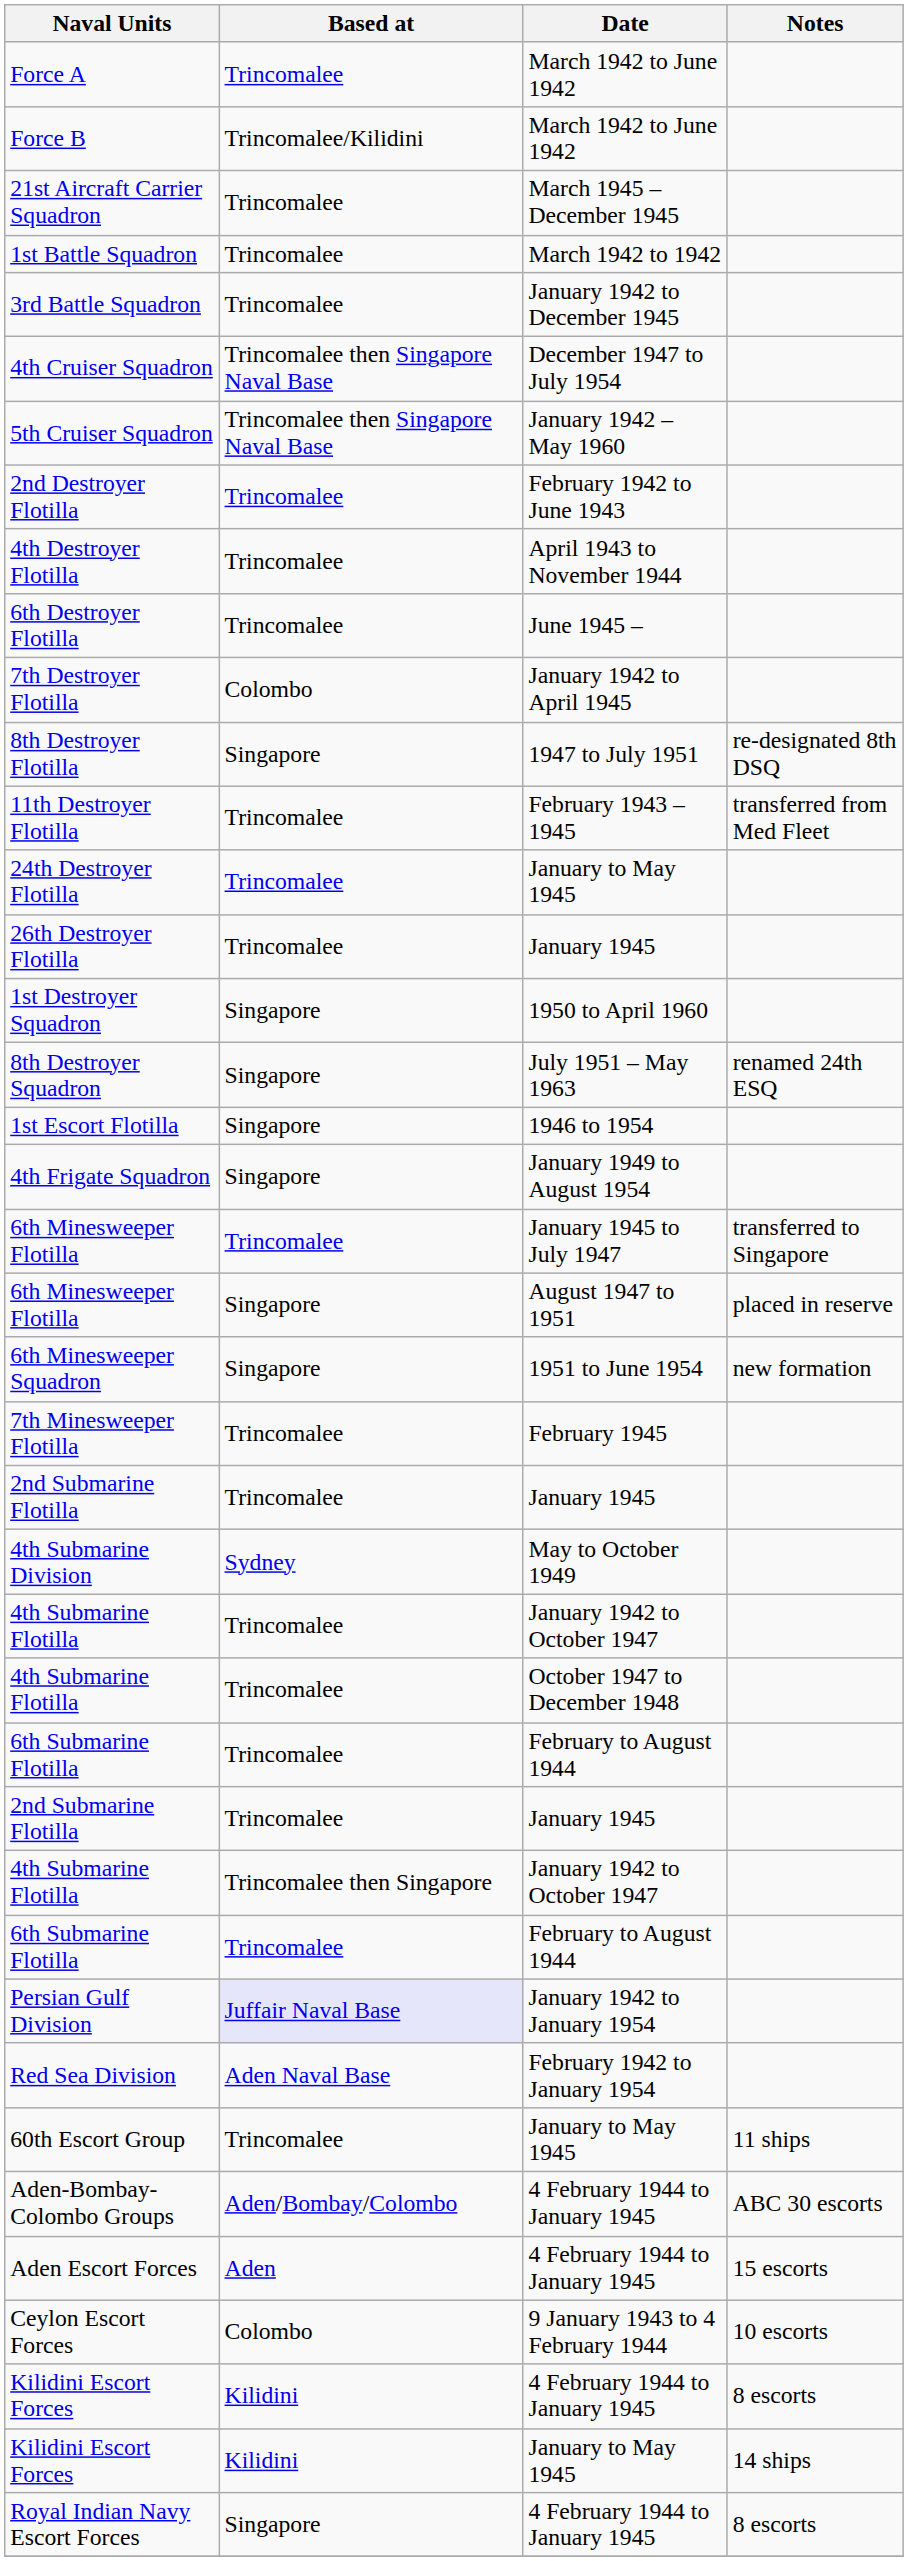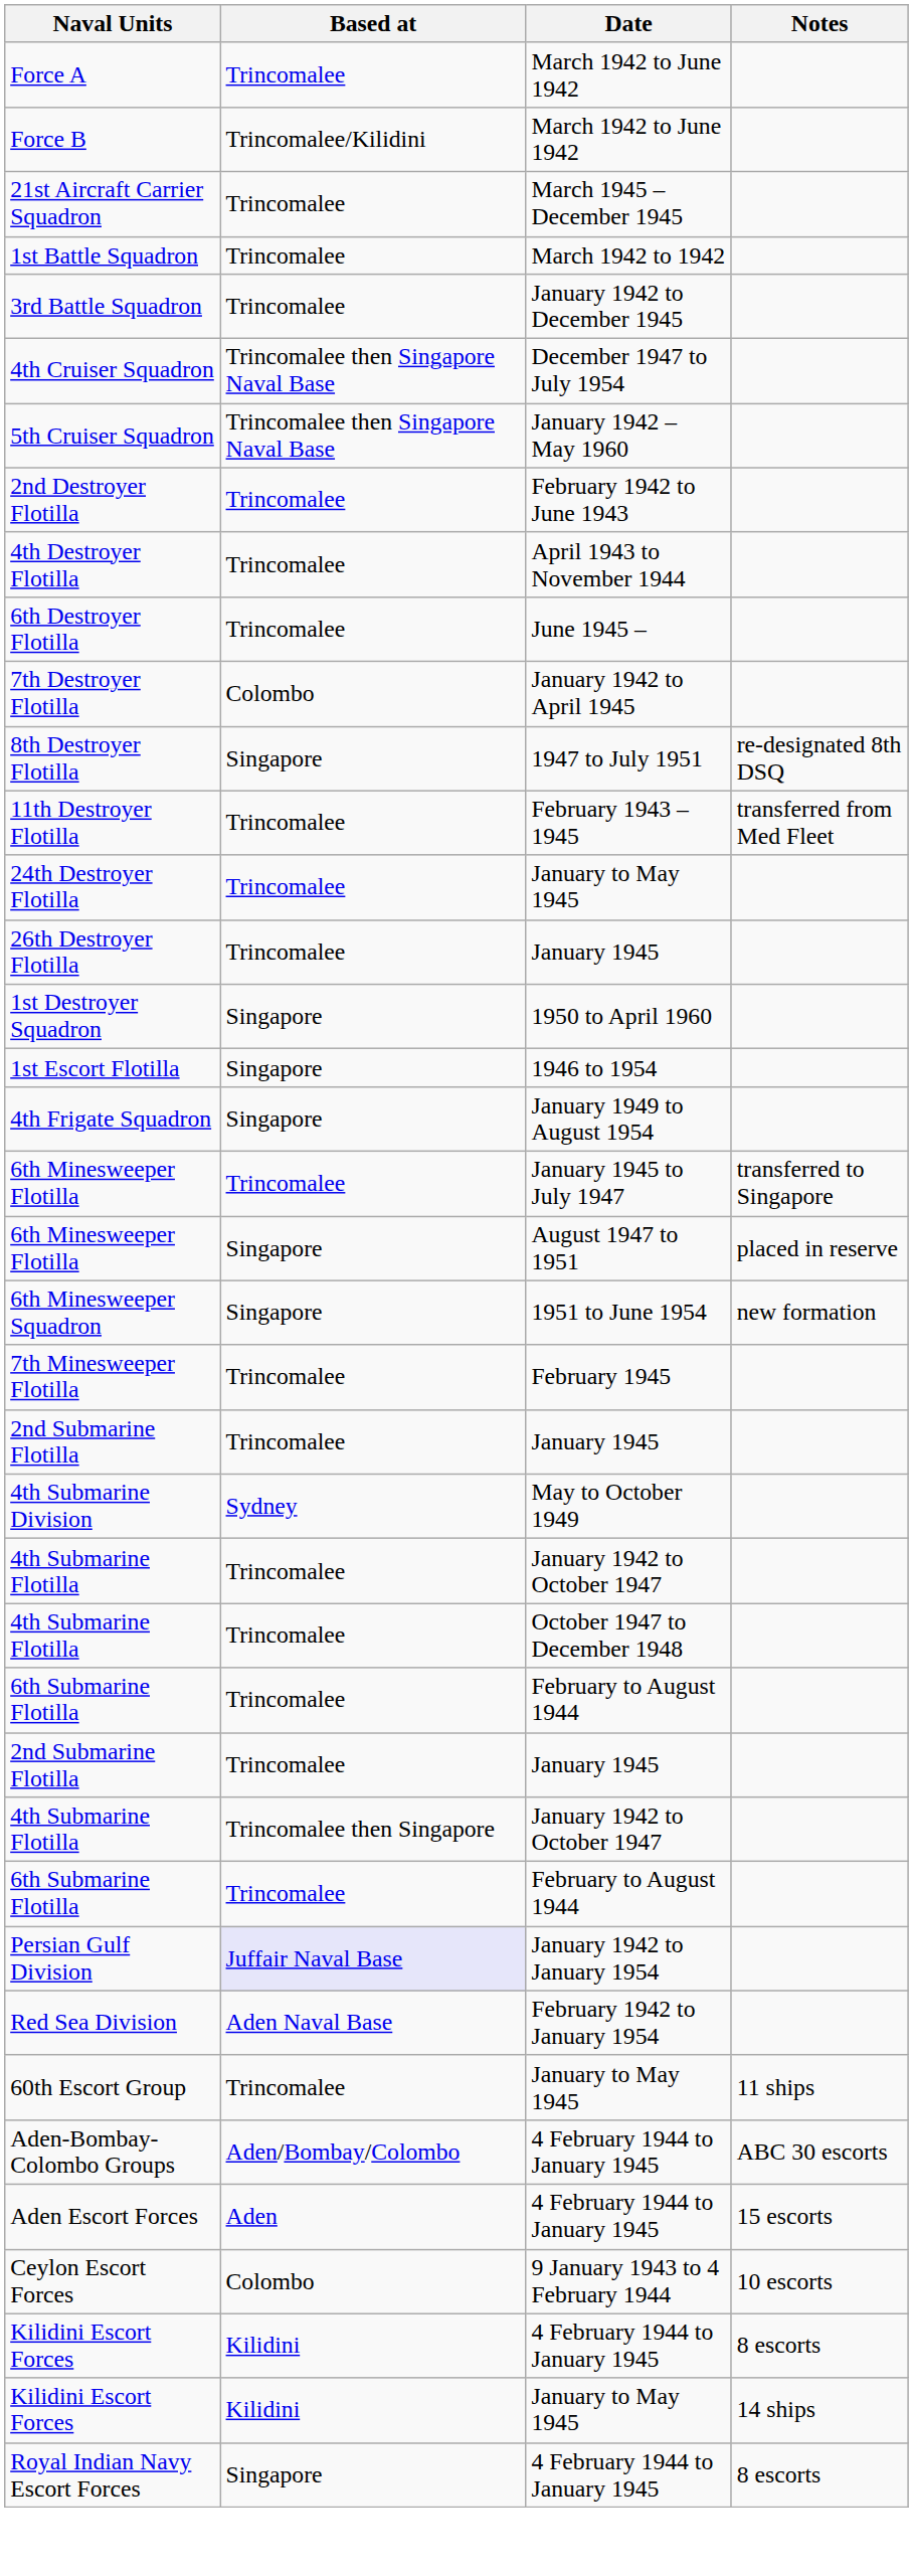- row: 8th Destroyer Squadron | Singapore | July 1951 – May 1963 | renamed 24th ESQ
